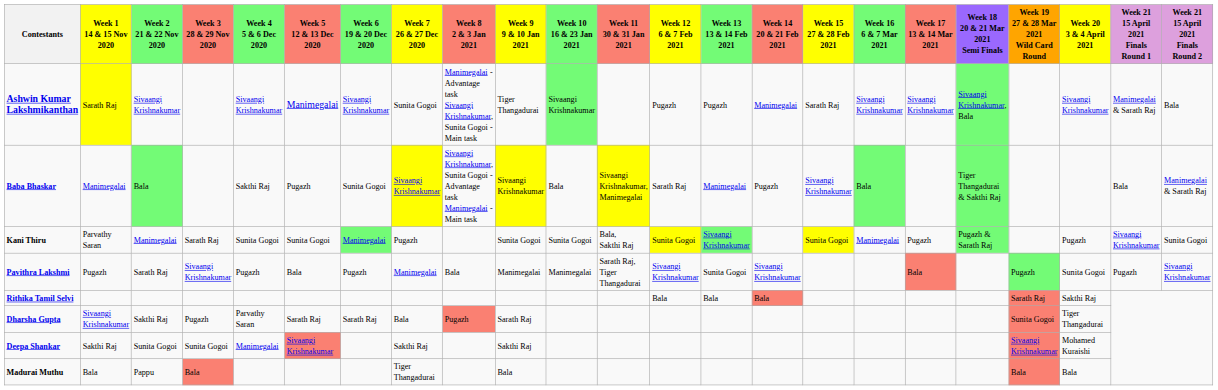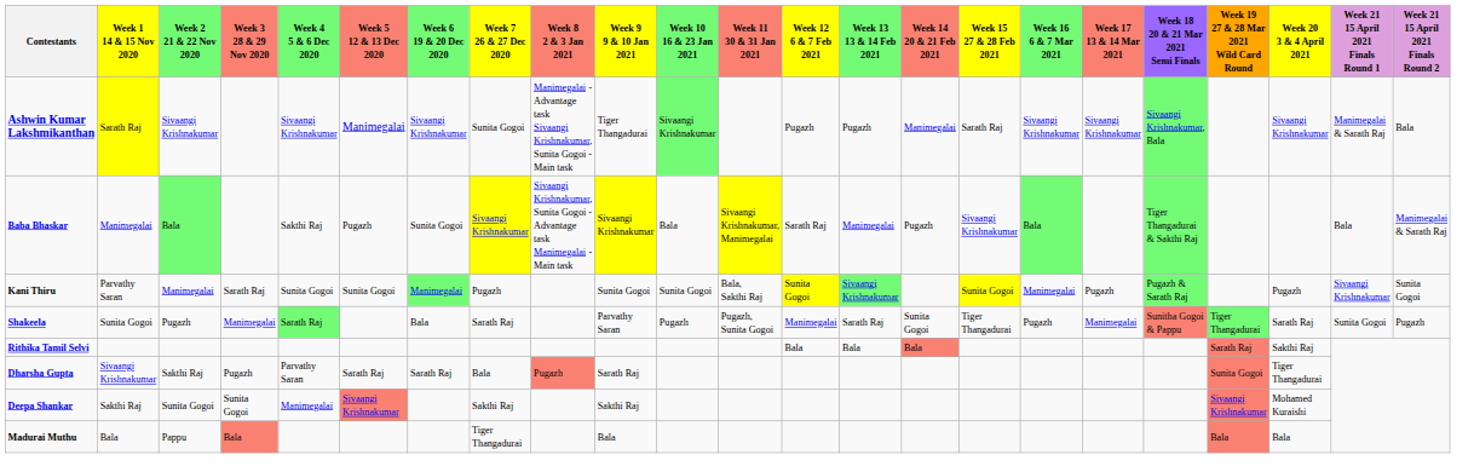+ row: Shakeela | Sunita Gogoi | Pugazh | Manimegalai | Sarath Raj | Bala | Sarath Raj | Parvathy Saran | Pugazh | Pugazh, Sunita Gogoi | Manimegalai | Sarath Raj | Sunita Gogoi | Tiger Thangadurai | Pugazh | Manimegalai | Sunitha Gogoi & Pappu | Tiger Thangadurai | Sarath Raj | Sunita Gogoi | Pugazh
- row: Pavithra Lakshmi | Pugazh | Sarath Raj | Sivaangi Krishnakumar | Pugazh | Bala | Pugazh | Manimegalai | Bala | Manimegalai | Manimegalai | Sarath Raj, Tiger Thangadurai | Sivaangi Krishnakumar | Sunita Gogoi | Sivaangi Krishnakumar | Bala | Pugazh | Sunita Gogoi | Pugazh | Sivaangi Krishnakumar
